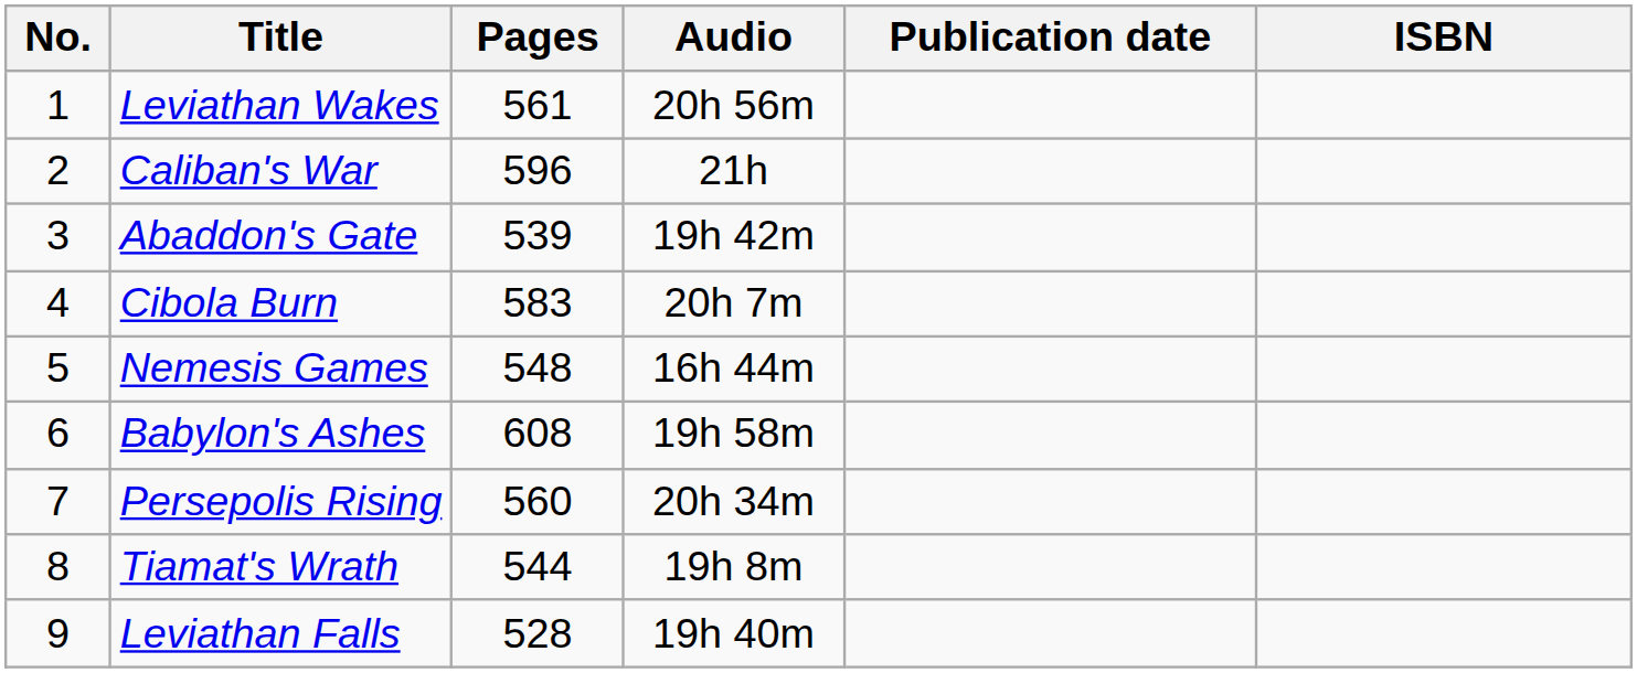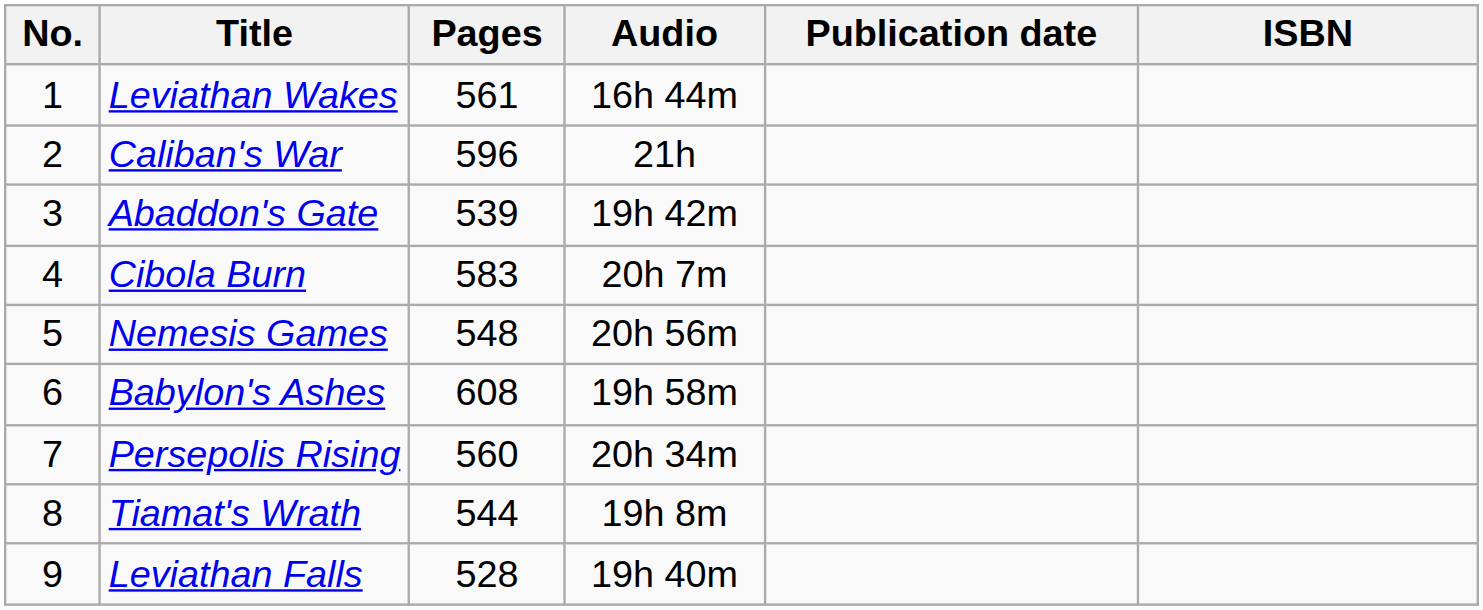Leviathan Wakes | Audio: 20h 56m -> 16h 44m
Nemesis Games | Audio: 16h 44m -> 20h 56m
